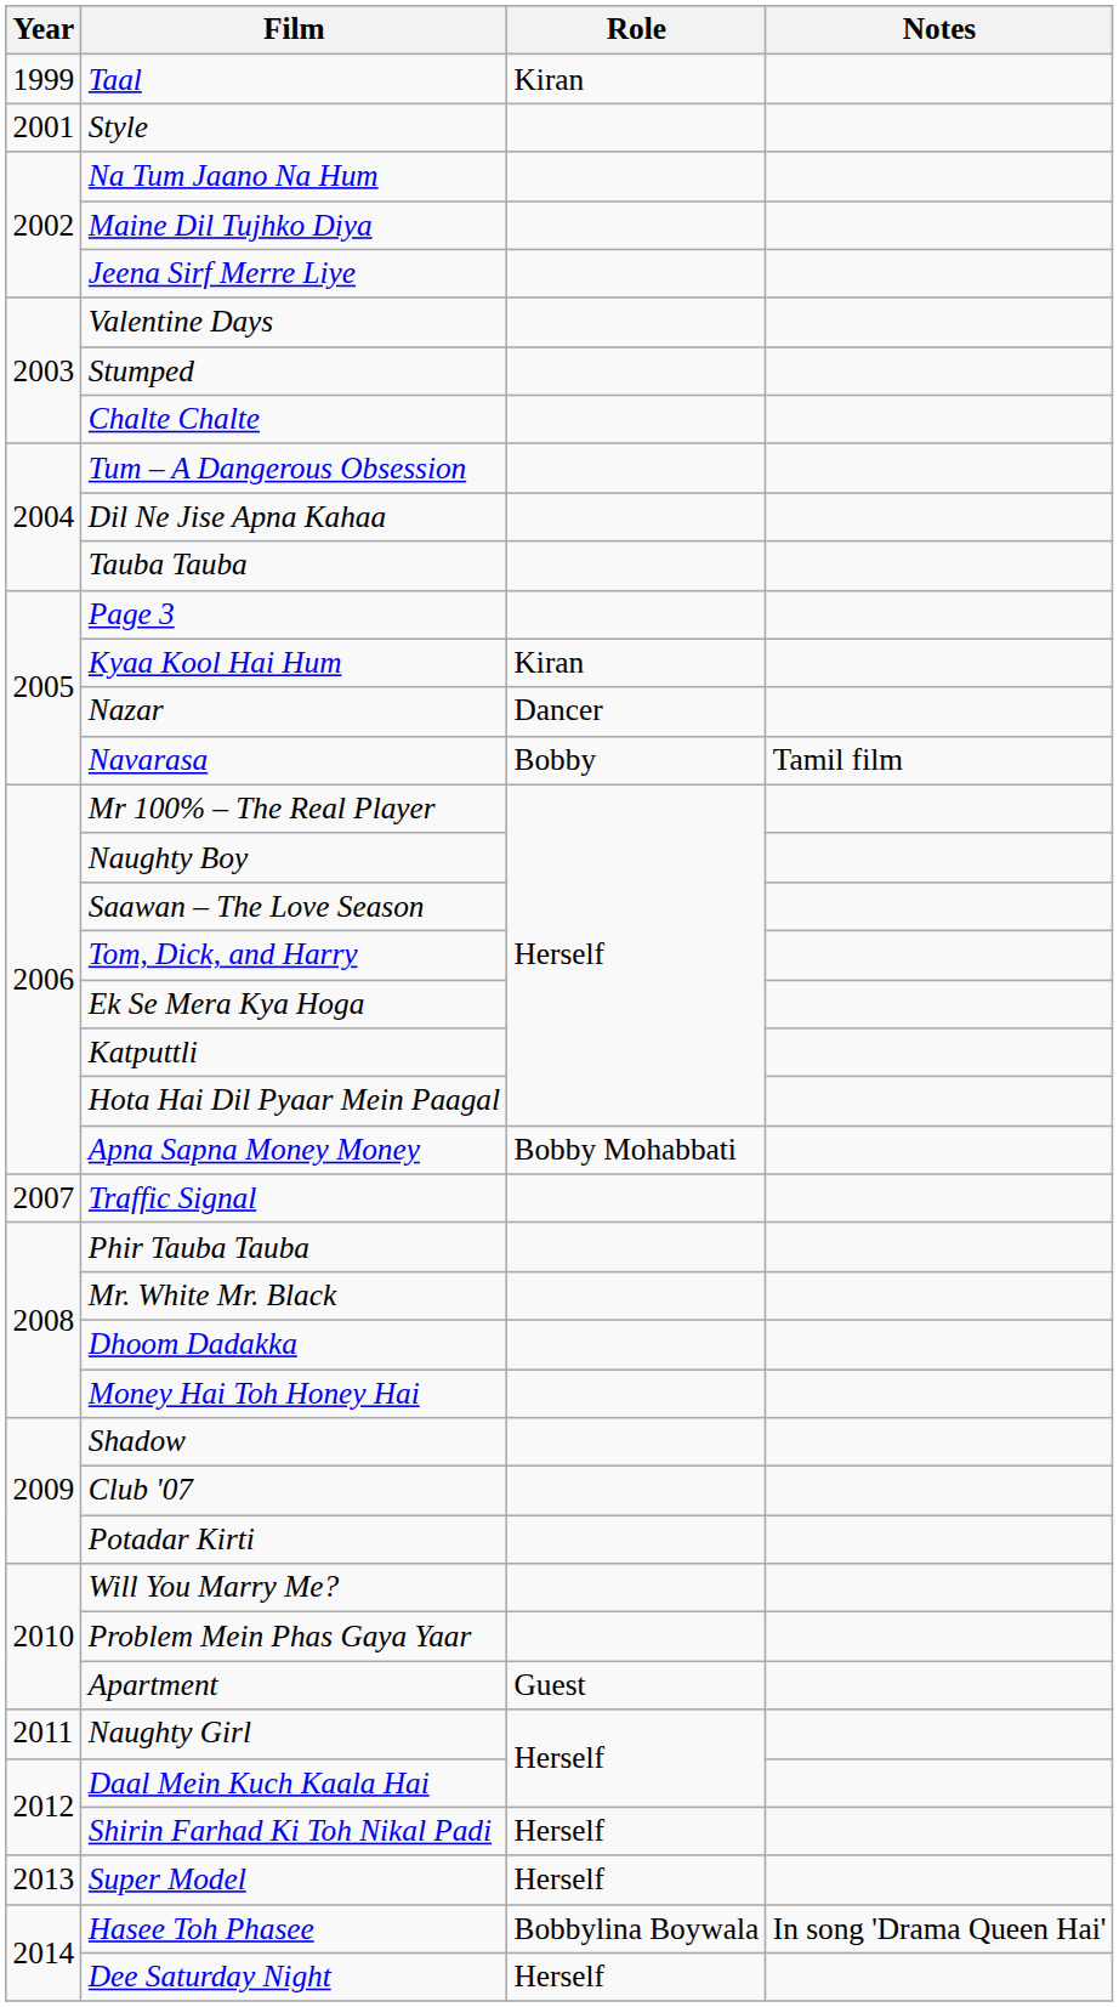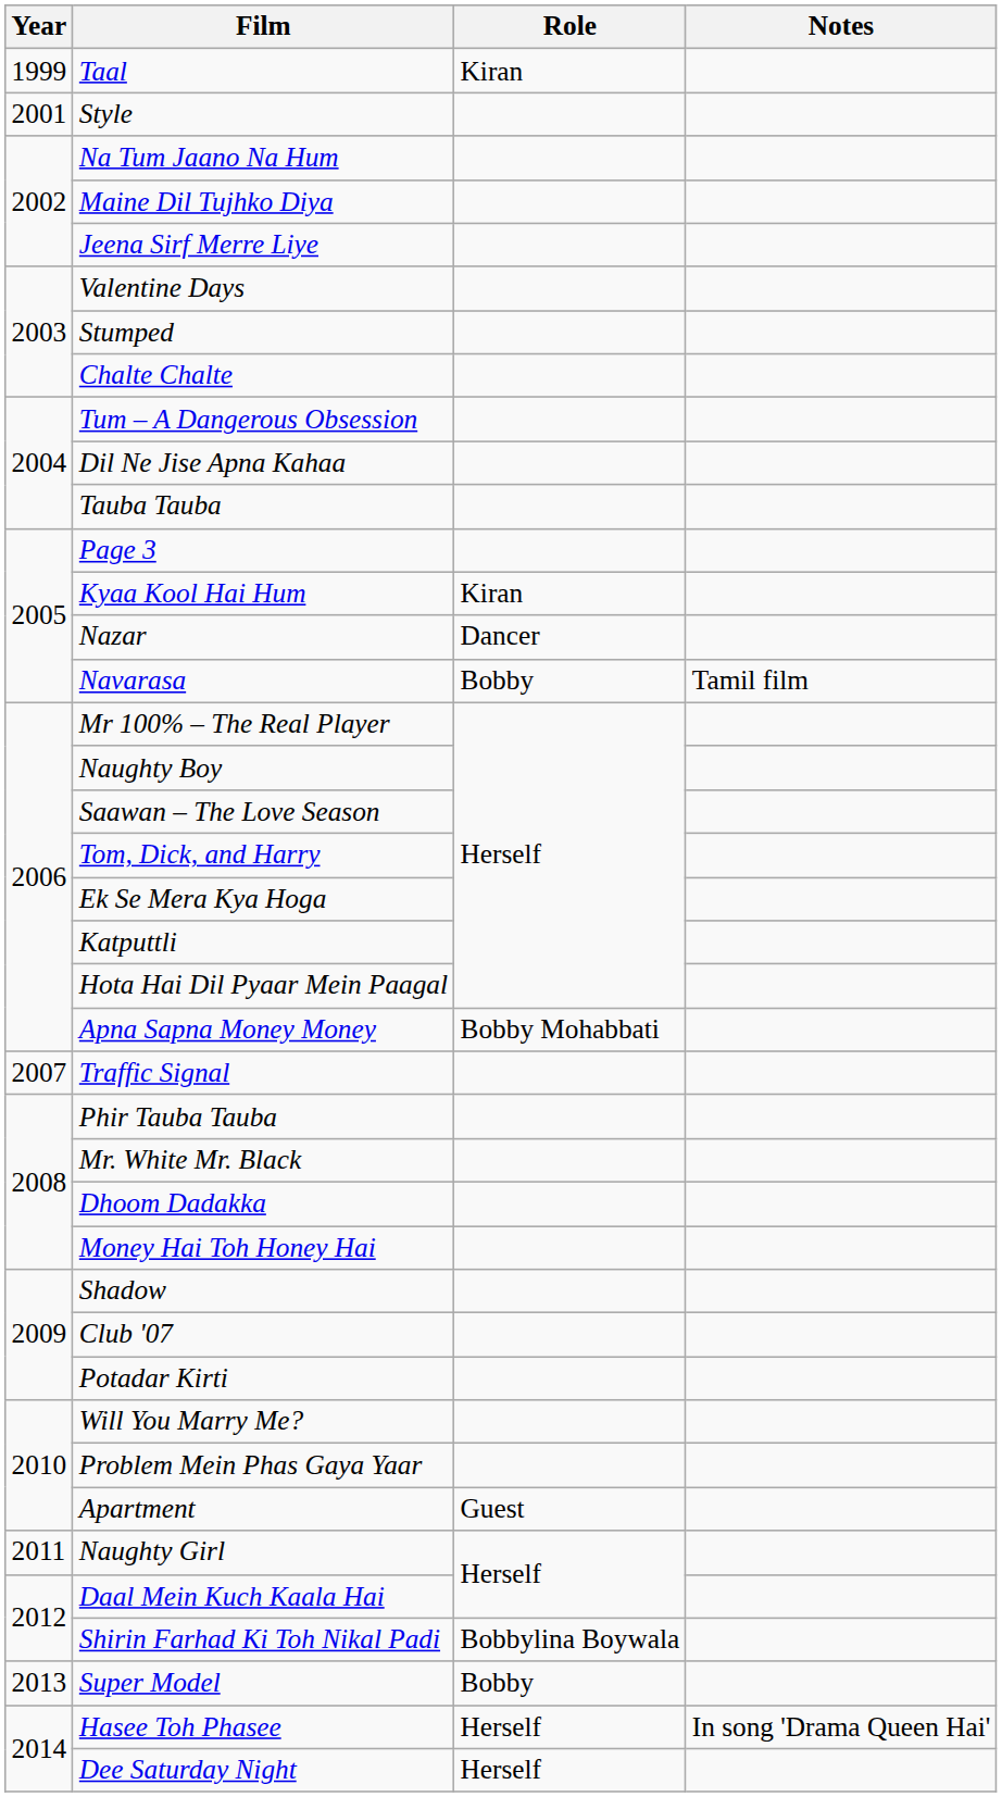Shirin Farhad Ki Toh Nikal Padi | Role: Herself -> Bobbylina Boywala
Super Model | Role: Herself -> Bobby
Hasee Toh Phasee | Role: Bobbylina Boywala -> Herself
